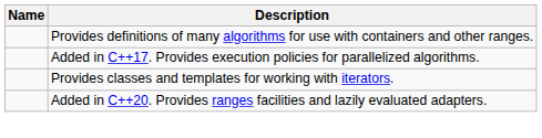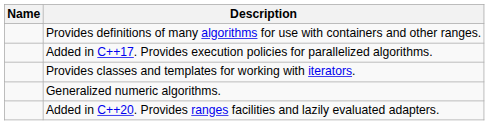+ row: Generalized numeric algorithms.
